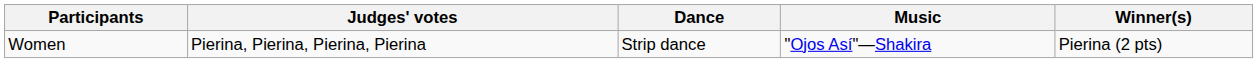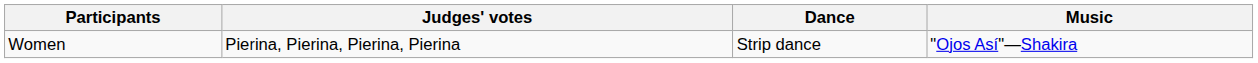- column: Winner(s) | Pierina (2 pts)
